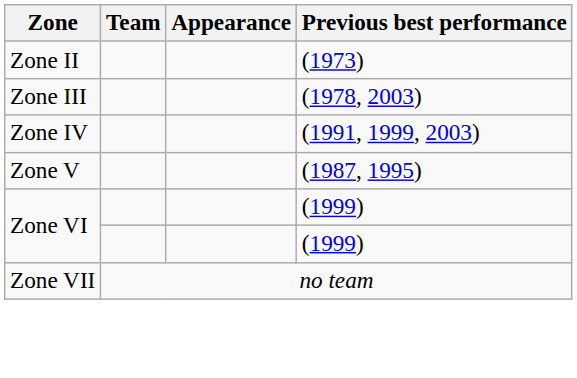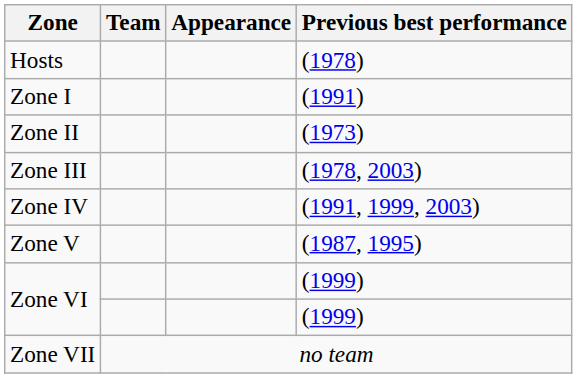+ row: Hosts | (1978)
+ row: Zone I | (1991)
